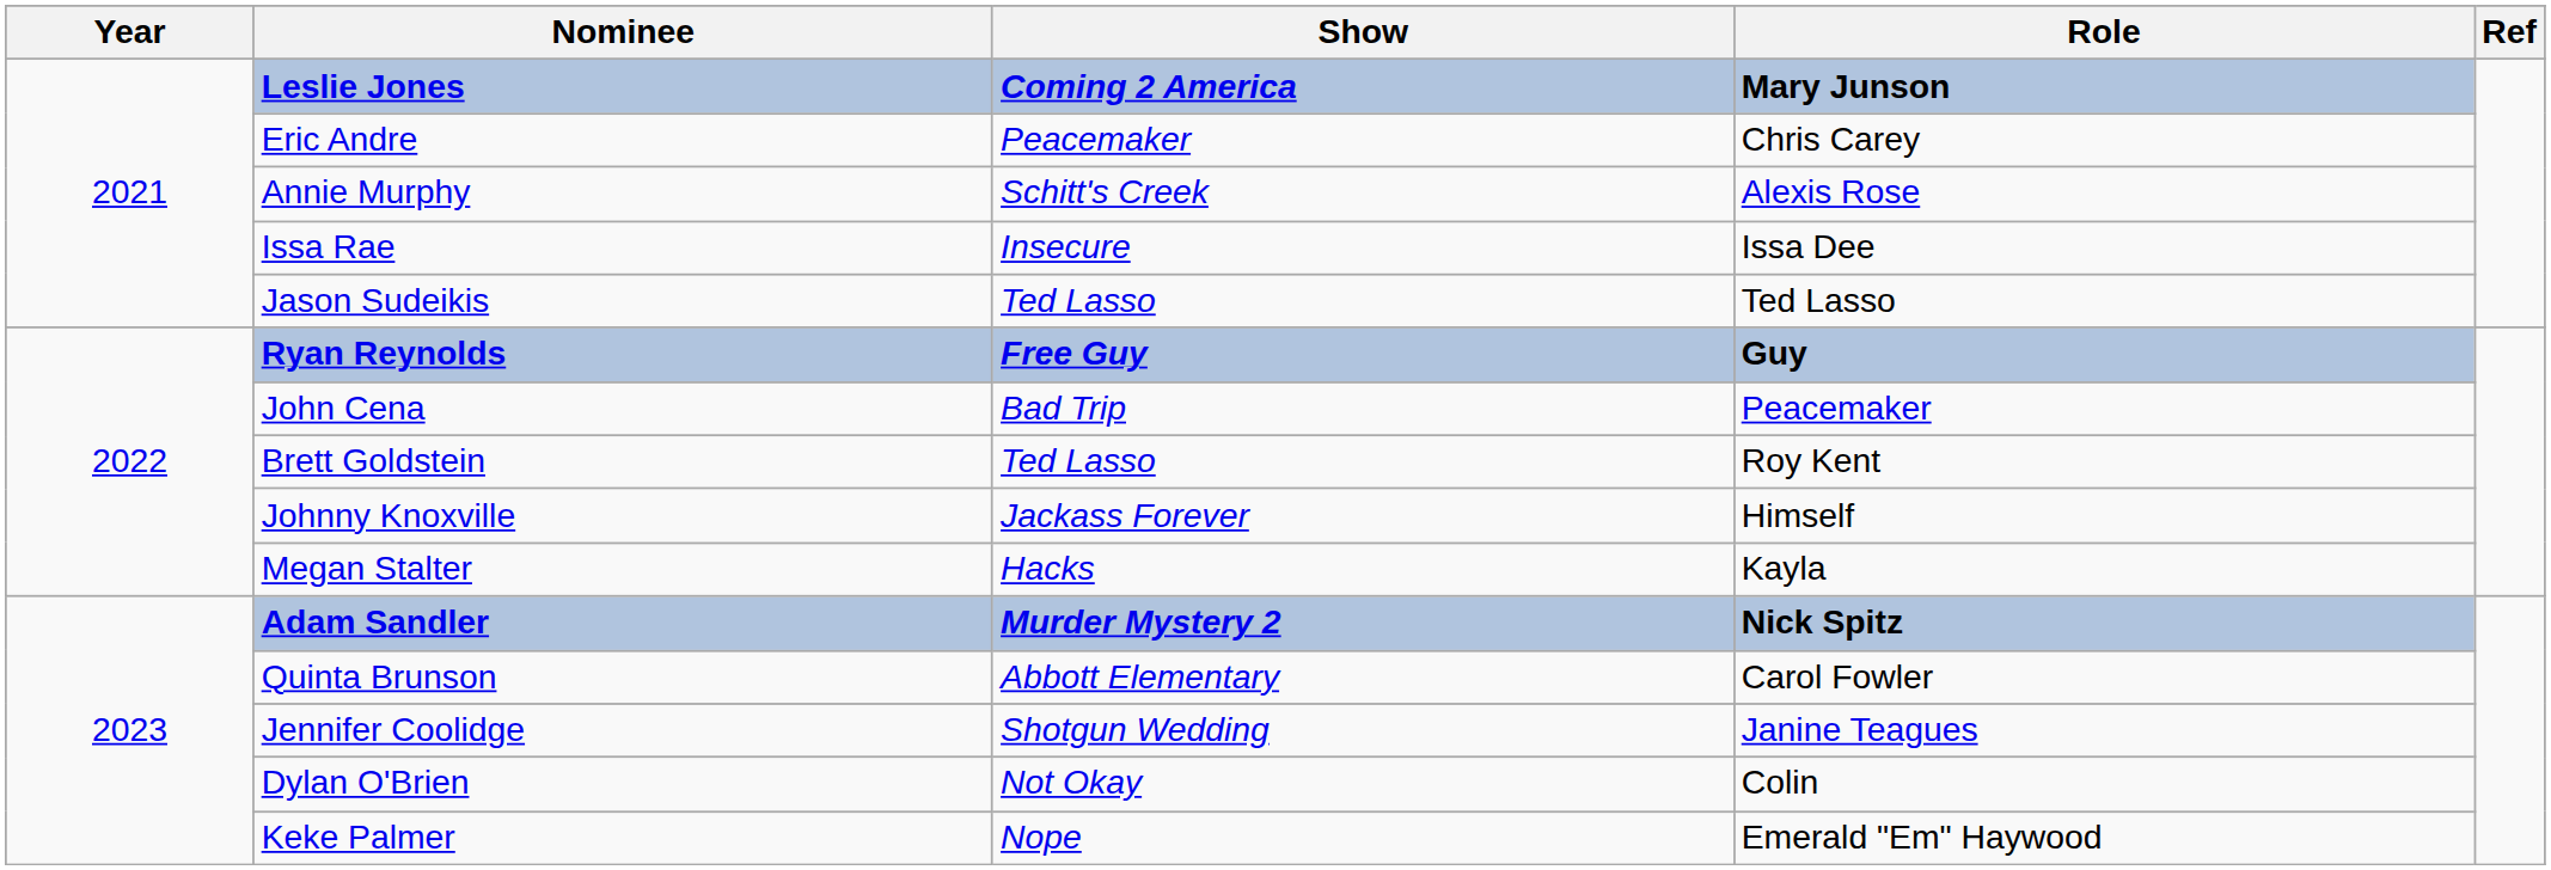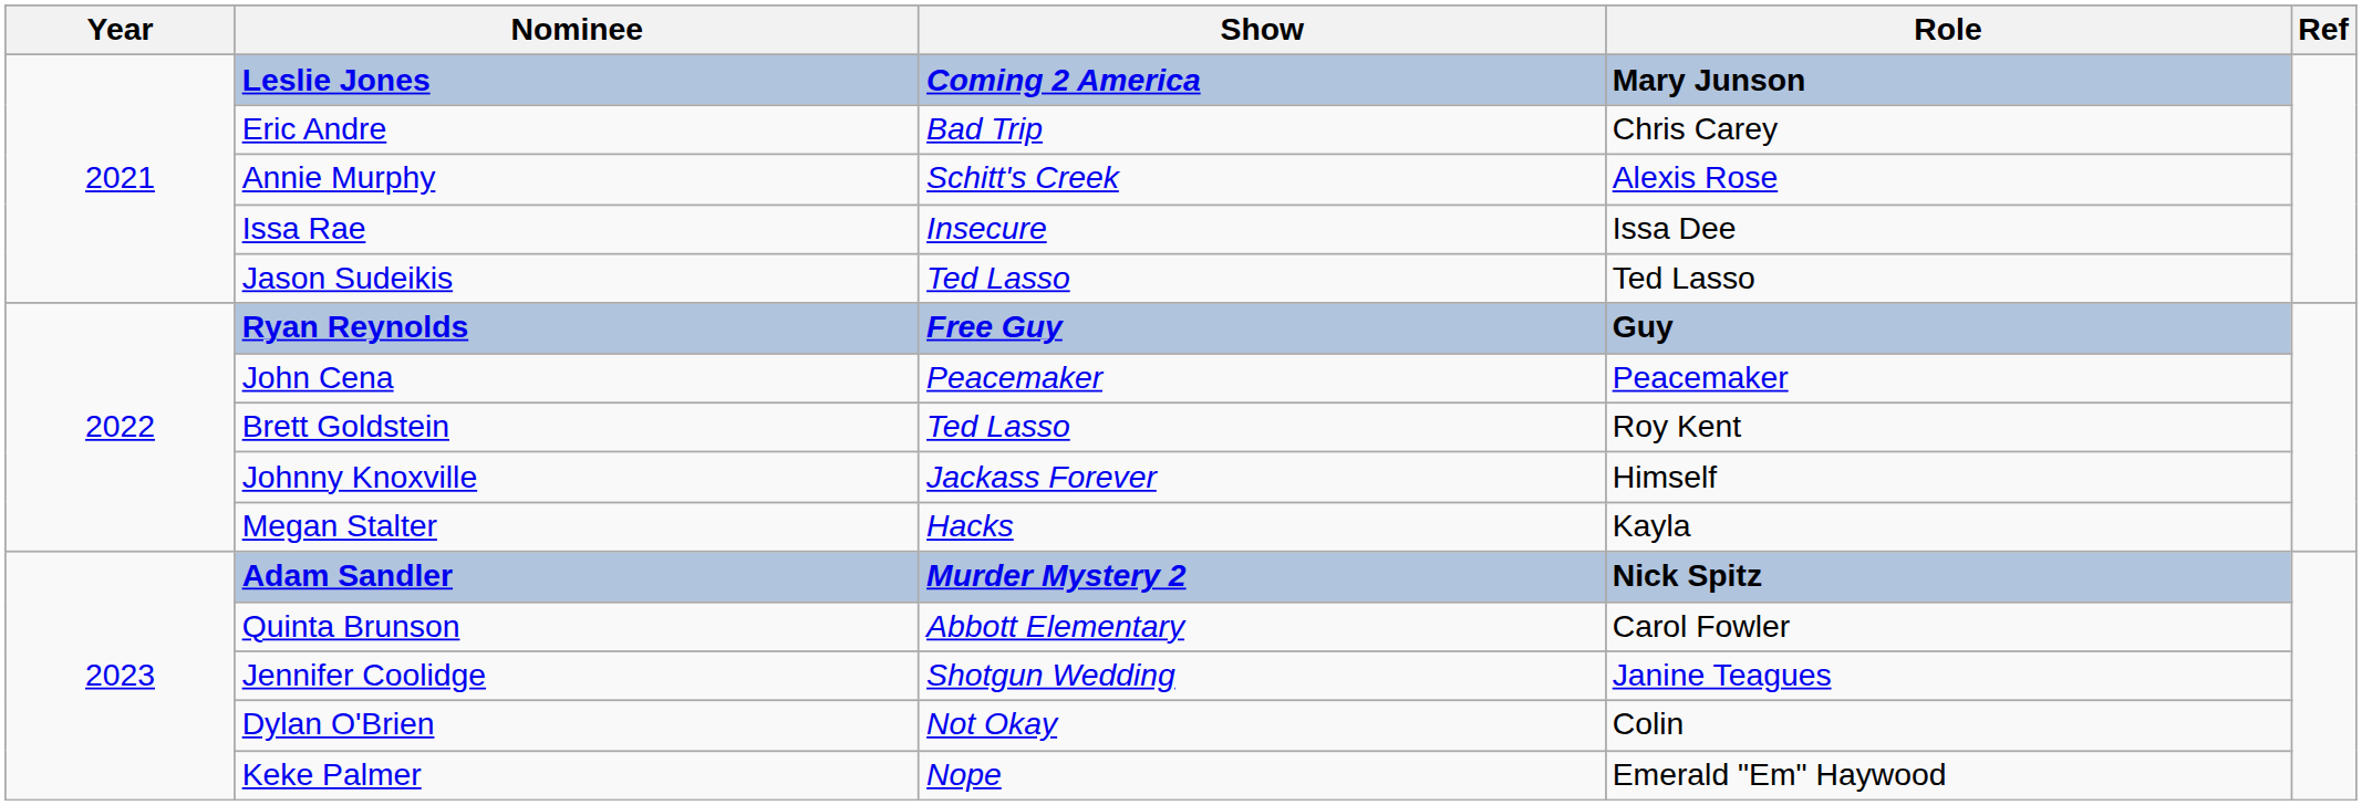Eric Andre | Show: Peacemaker -> Bad Trip
John Cena | Show: Bad Trip -> Peacemaker
